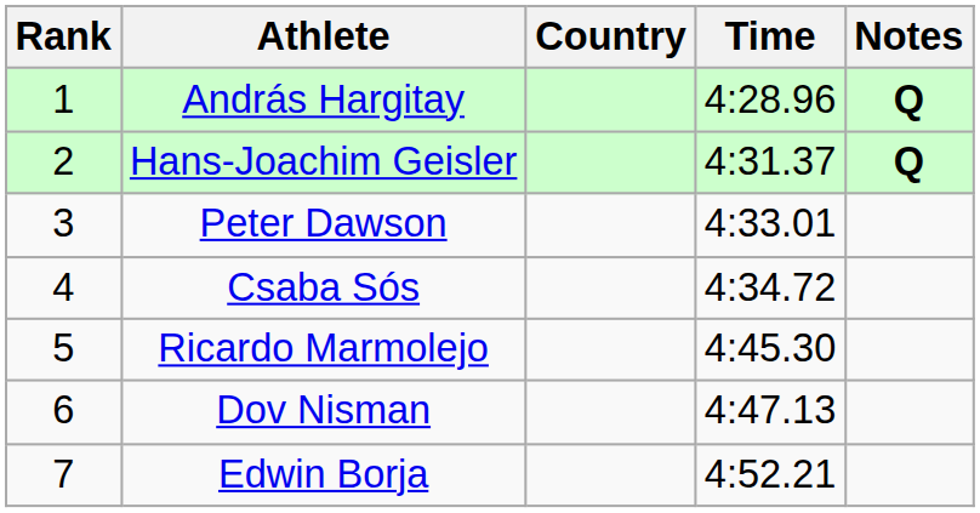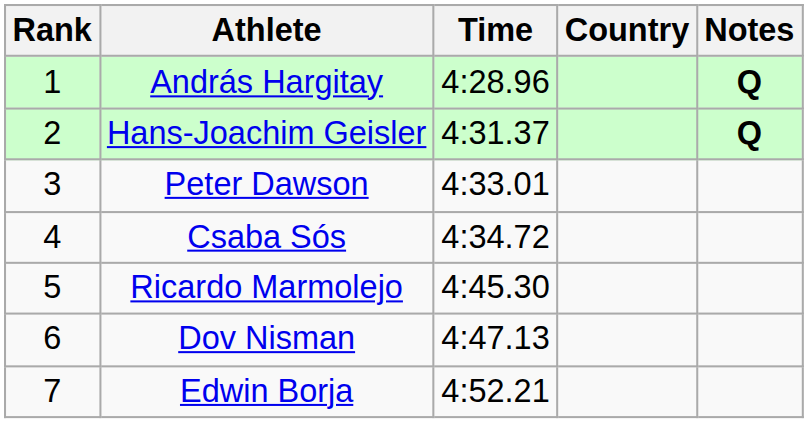columns swapped: Country <-> Time
